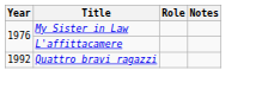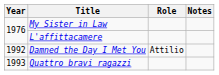+ row: 1992 | Damned the Day I Met You | Attilio
Quattro bravi ragazzi | Year: 1992 -> 1993
